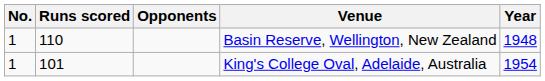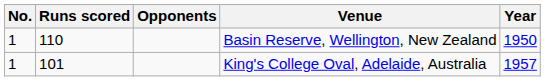Basin Reserve, Wellington, New Zealand | Year: 1948 -> 1950
King's College Oval, Adelaide, Australia | Year: 1954 -> 1957
